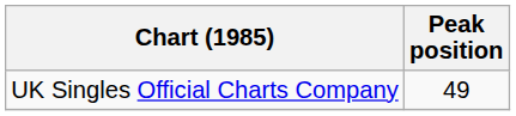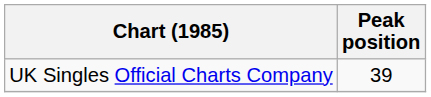UK Singles Official Charts Company | Peak position: 49 -> 39
